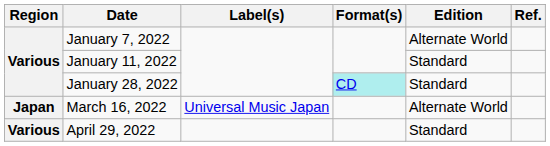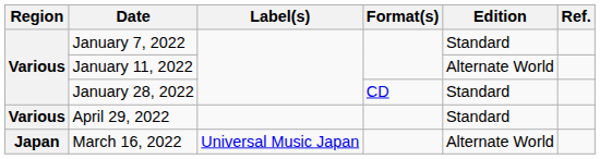January 7, 2022 | Edition: Alternate World -> Standard
January 11, 2022 | Edition: Standard -> Alternate World
January 28, 2022 | Format(s): paleturquoise background -> no background
rows swapped: March 16, 2022 <-> April 29, 2022
